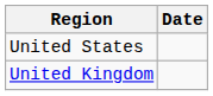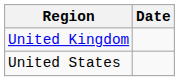rows swapped: United States <-> United Kingdom
